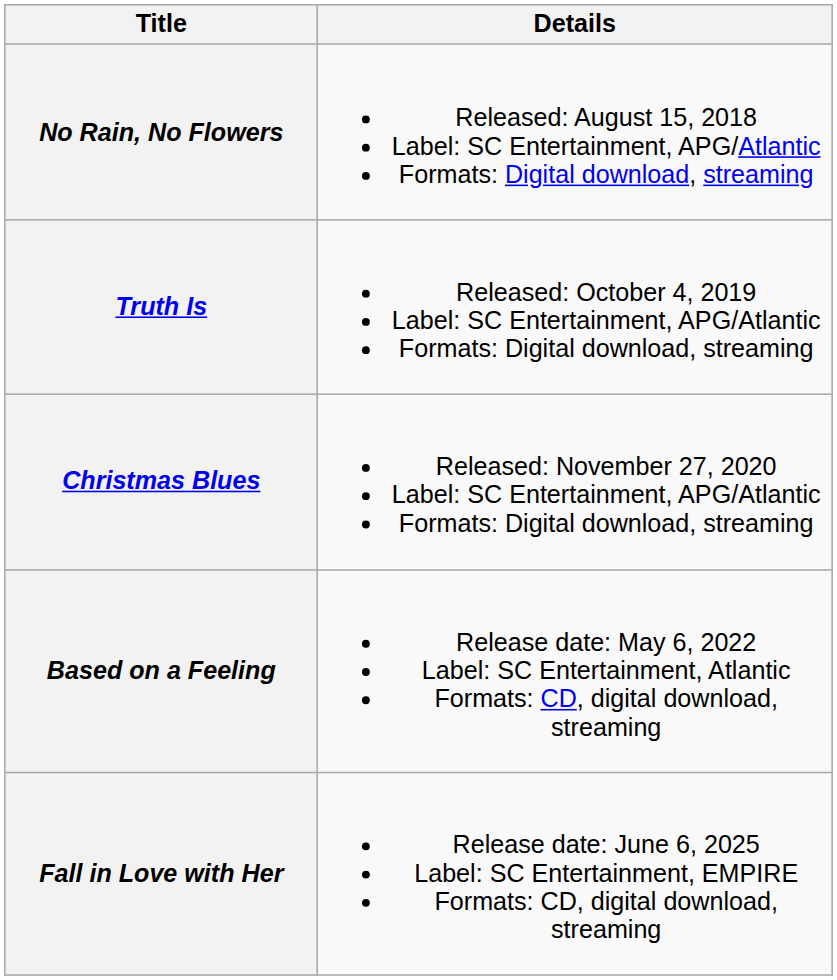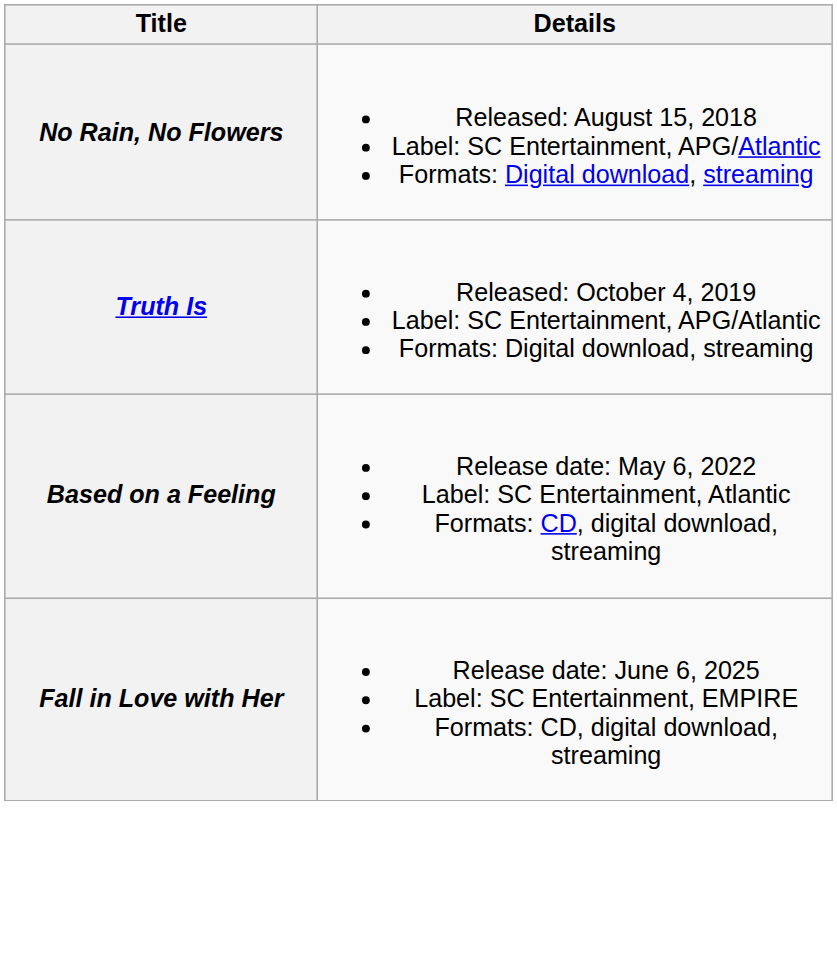- row: Christmas Blues | Released: November 27, 2020 Label: SC Entertainment, APG/Atlantic Formats: Digital download, streaming
